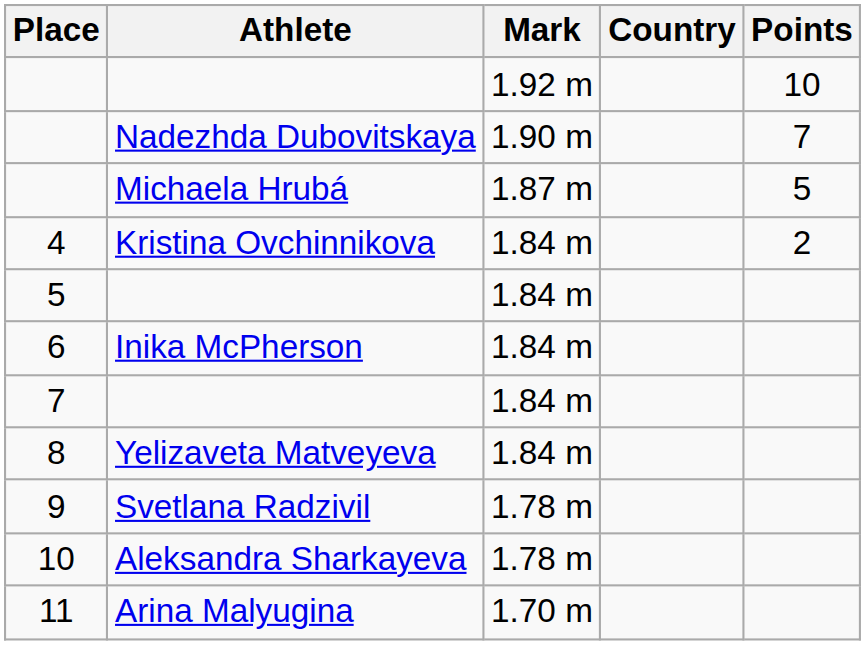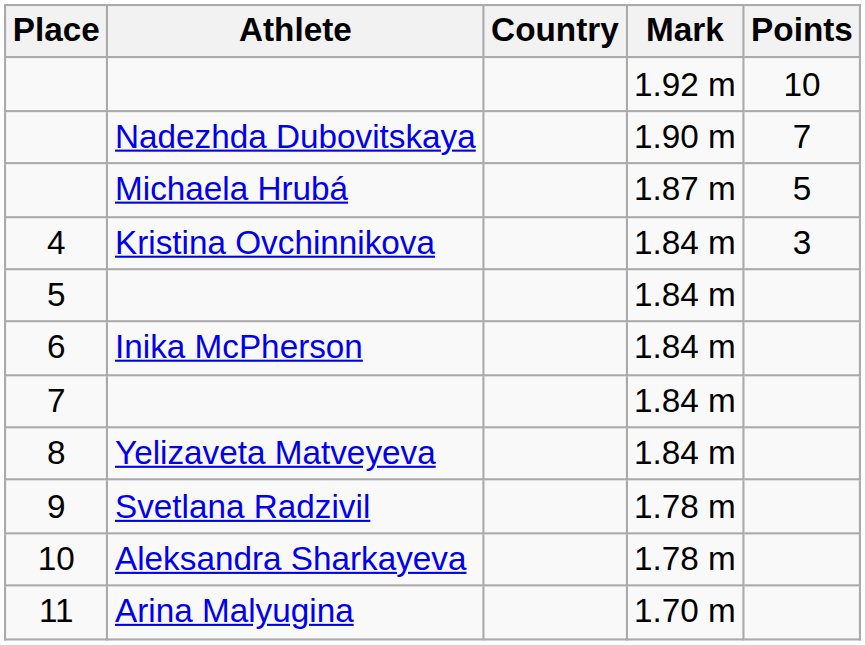columns swapped: Country <-> Mark
4 | Points: 2 -> 3
